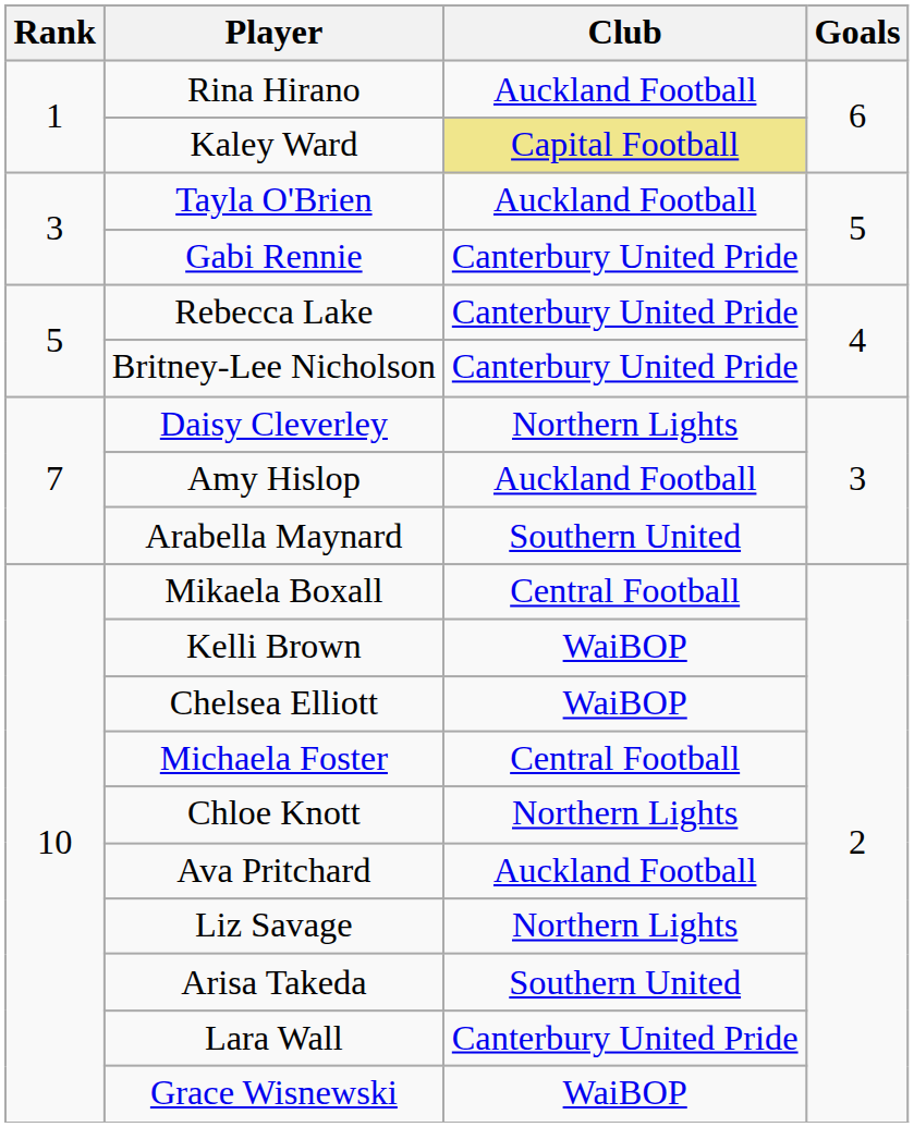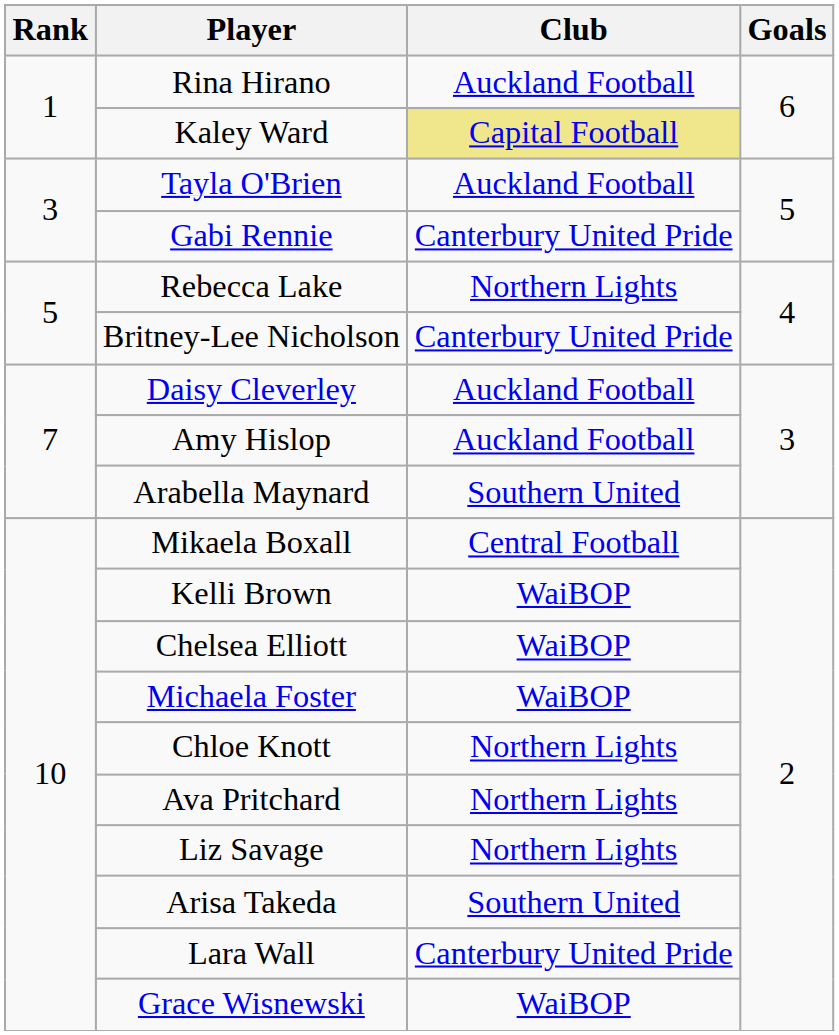Rebecca Lake | Club: Canterbury United Pride -> Northern Lights
Daisy Cleverley | Club: Northern Lights -> Auckland Football
Michaela Foster | Club: Central Football -> WaiBOP
Ava Pritchard | Club: Auckland Football -> Northern Lights
